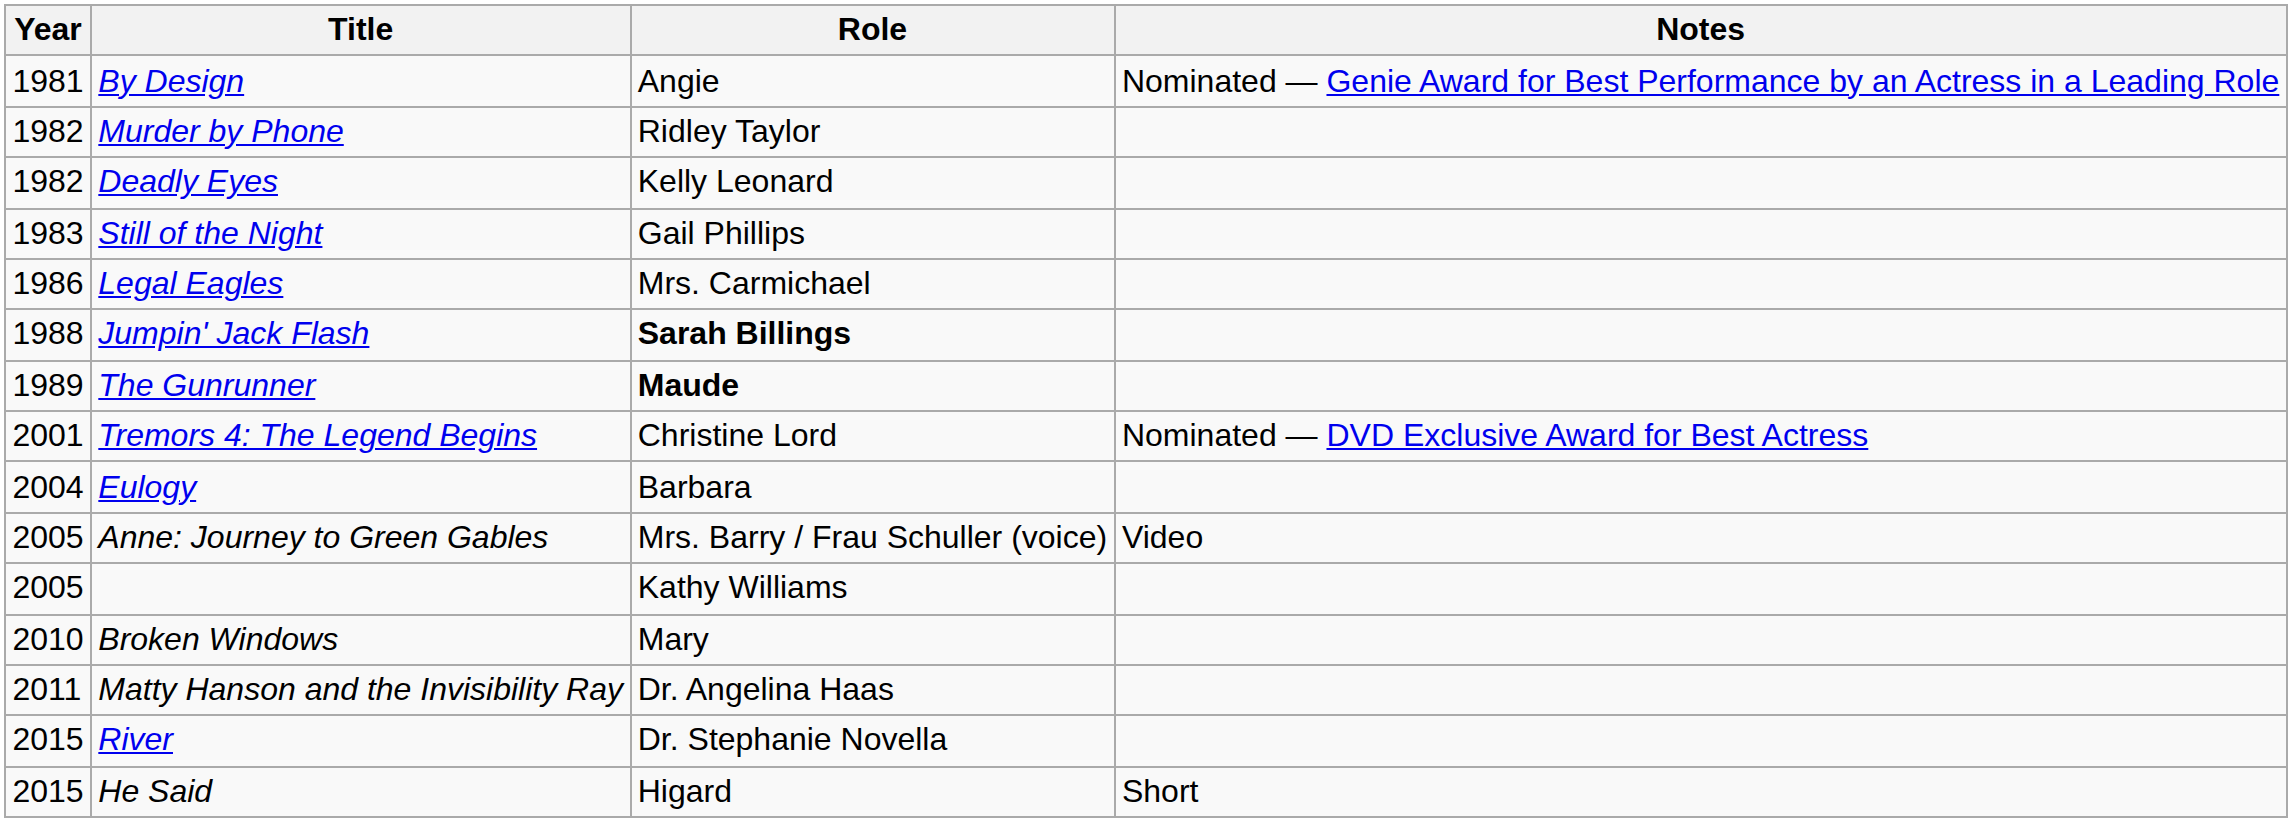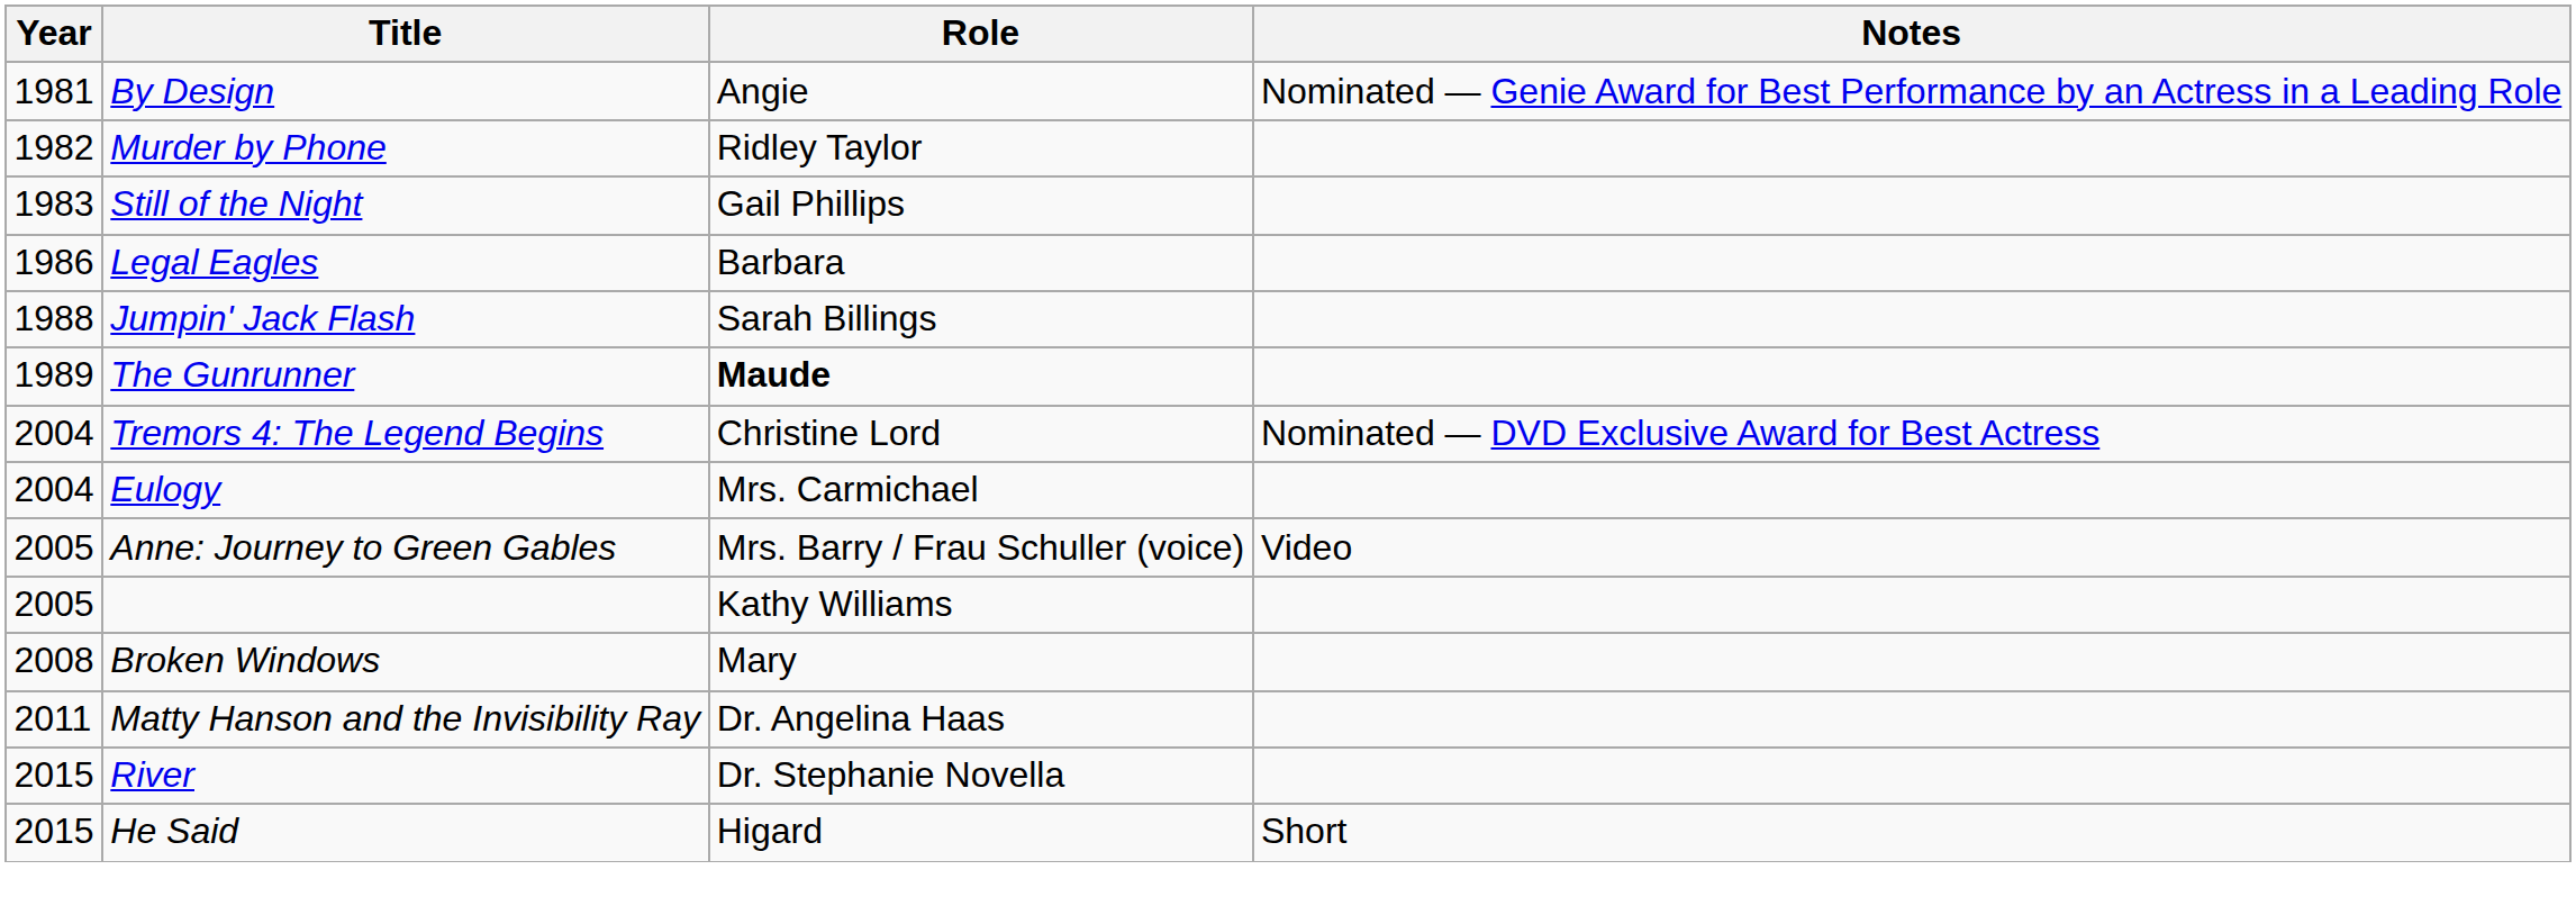- row: 1982 | Deadly Eyes | Kelly Leonard
Legal Eagles | Role: Mrs. Carmichael -> Barbara
Jumpin' Jack Flash | Role: bold -> normal
Tremors 4: The Legend Begins | Year: 2001 -> 2004
Eulogy | Role: Barbara -> Mrs. Carmichael
Broken Windows | Year: 2010 -> 2008
